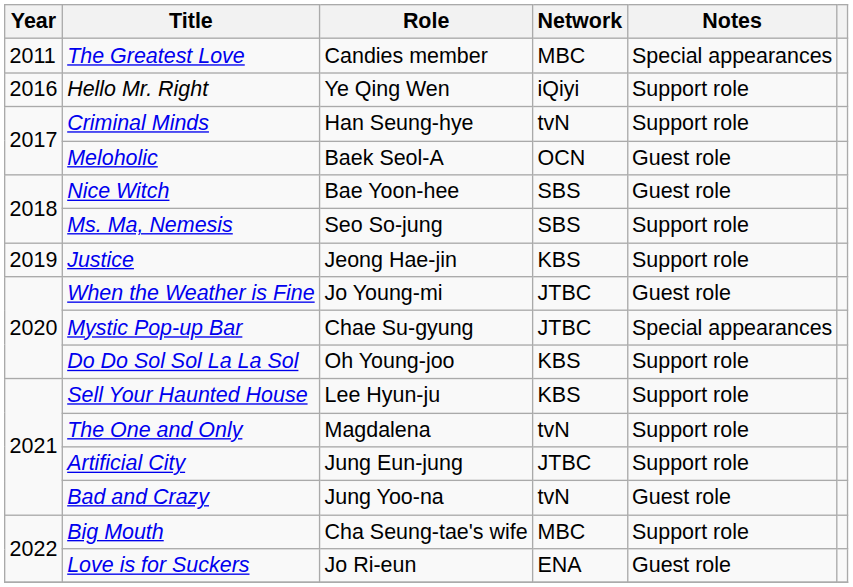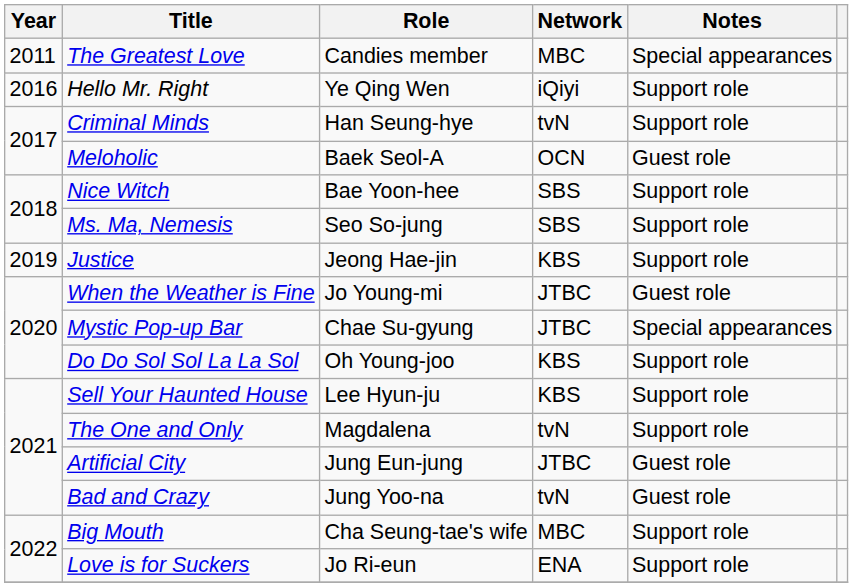Nice Witch | Notes: Guest role -> Support role
Artificial City | Notes: Support role -> Guest role
Love is for Suckers | Notes: Guest role -> Support role
